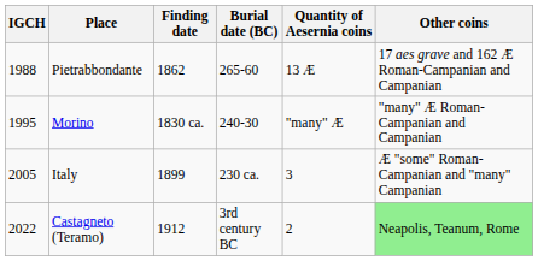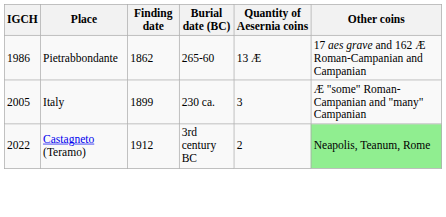Pietrabbondante | IGCH: 1988 -> 1986
- row: 1995 | Morino | 1830 ca. | 240-30 | "many" Æ | "many" Æ Roman-Campanian and Campanian
